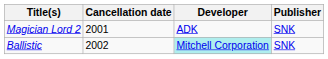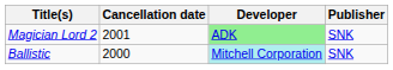Magician Lord 2 | Developer: no background -> lightgreen background
Ballistic | Cancellation date: 2002 -> 2000
